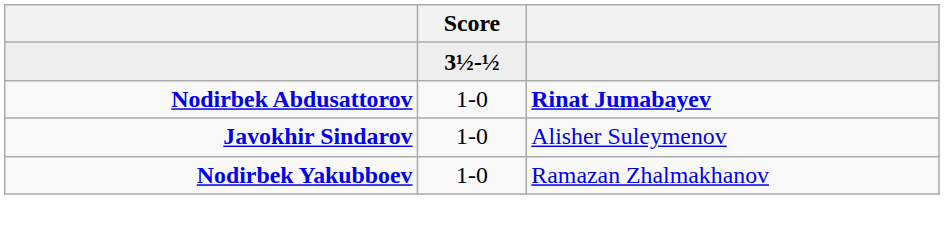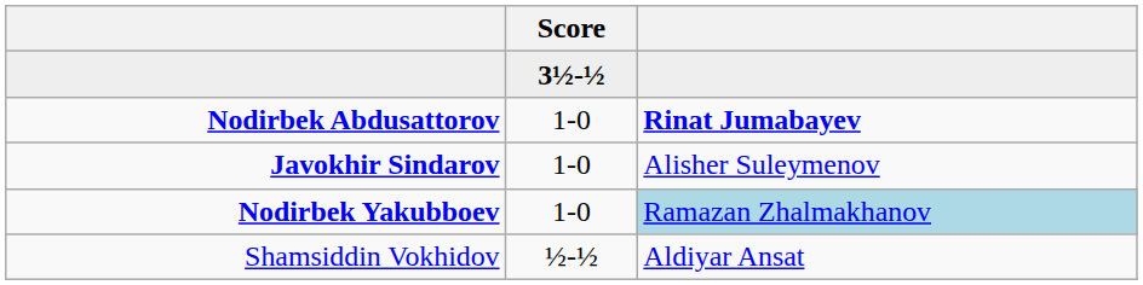Nodirbek Yakubboev | column 3: no background -> lightblue background
+ row: Shamsiddin Vokhidov | ½-½ | Aldiyar Ansat
